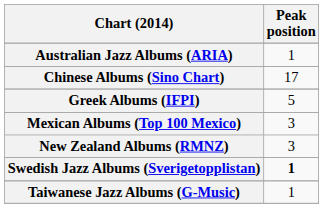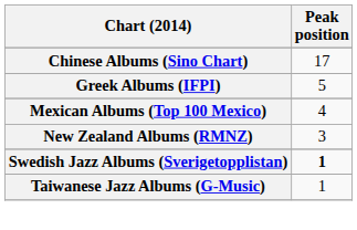- row: Australian Jazz Albums (ARIA) | 1
Mexican Albums (Top 100 Mexico) | Peak position: 3 -> 4
